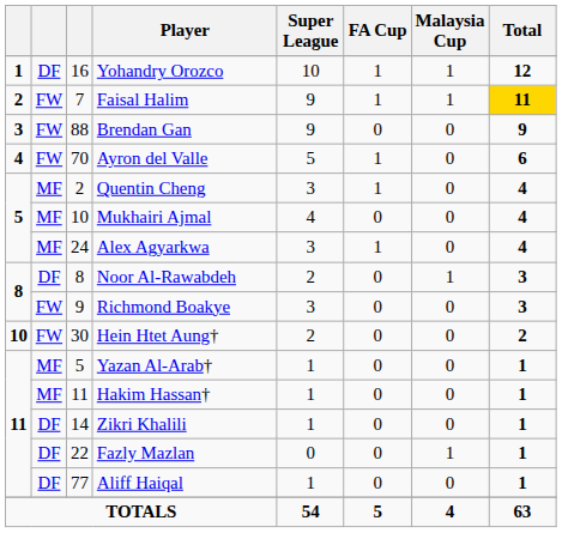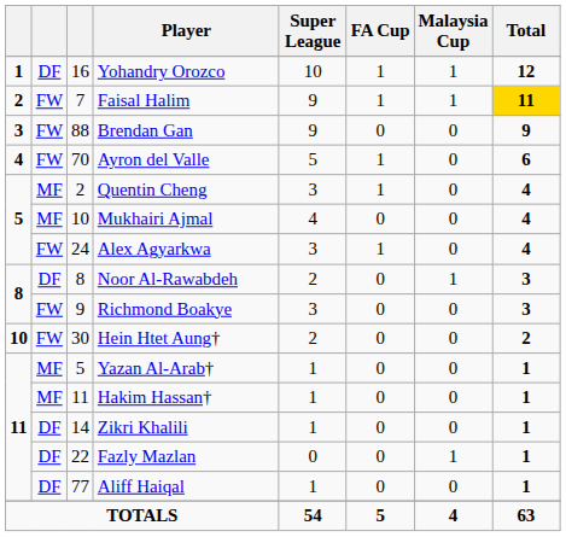Alex Agyarkwa | column 2: MF -> FW
